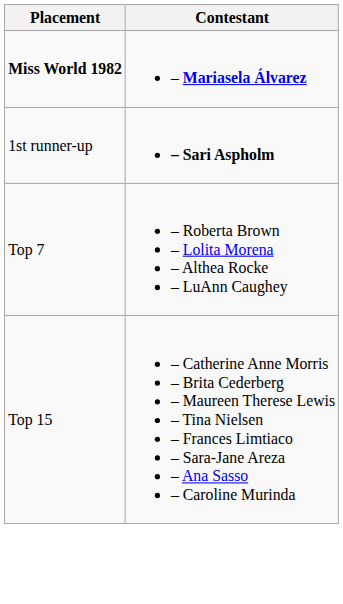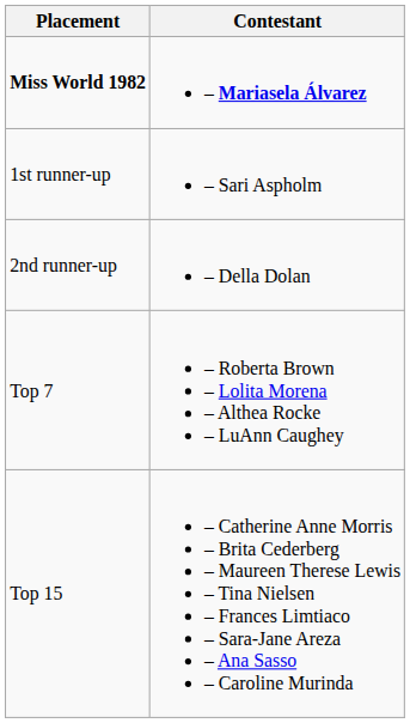1st runner-up | Contestant: bold -> normal
+ row: 2nd runner-up | – Della Dolan
